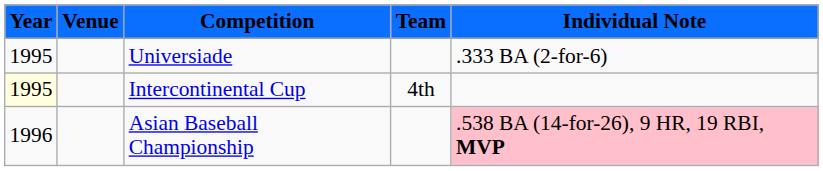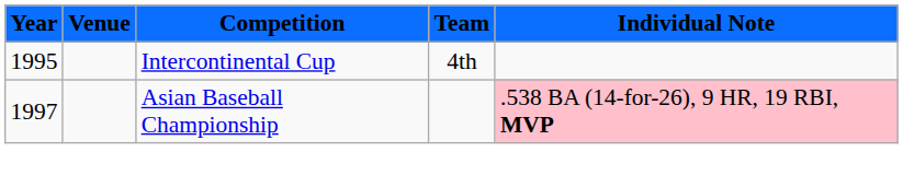- row: 1995 | Universiade | .333 BA (2-for-6)
Intercontinental Cup | Year: lightyellow background -> no background
Asian Baseball Championship | Year: 1996 -> 1997
